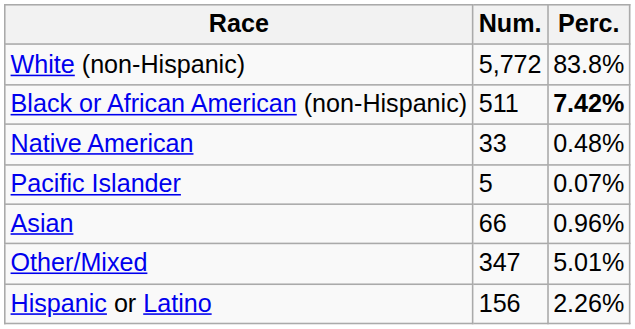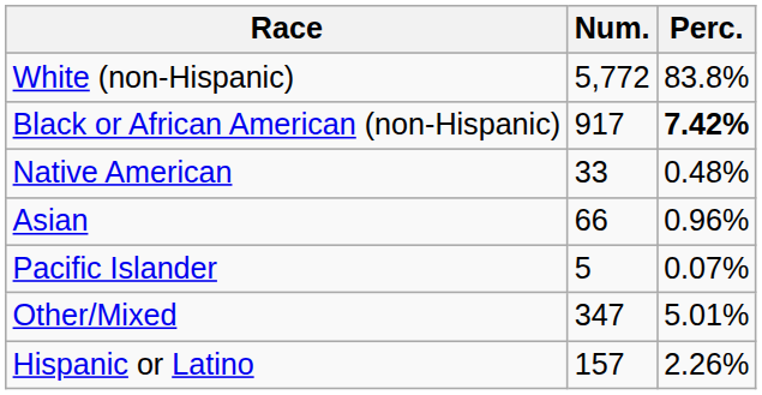Black or African American (non-Hispanic) | Num.: 511 -> 917
rows swapped: Asian <-> Pacific Islander
Hispanic or Latino | Num.: 156 -> 157
